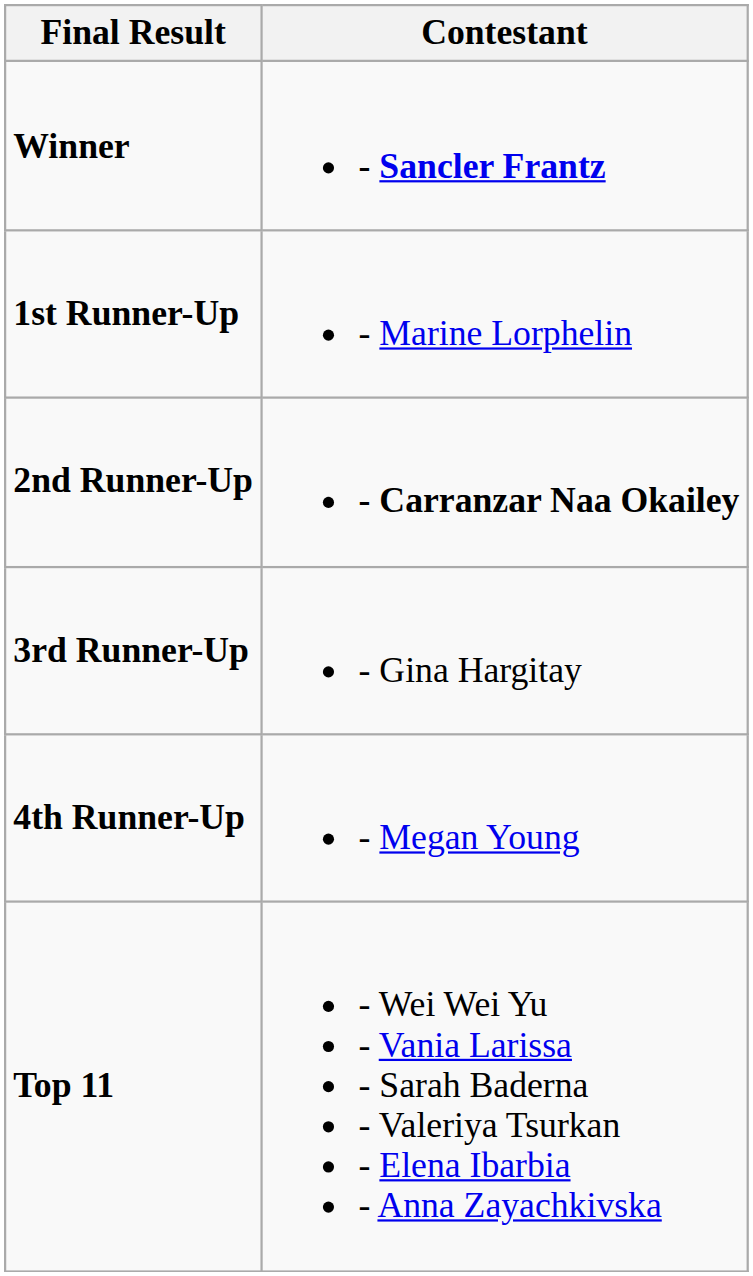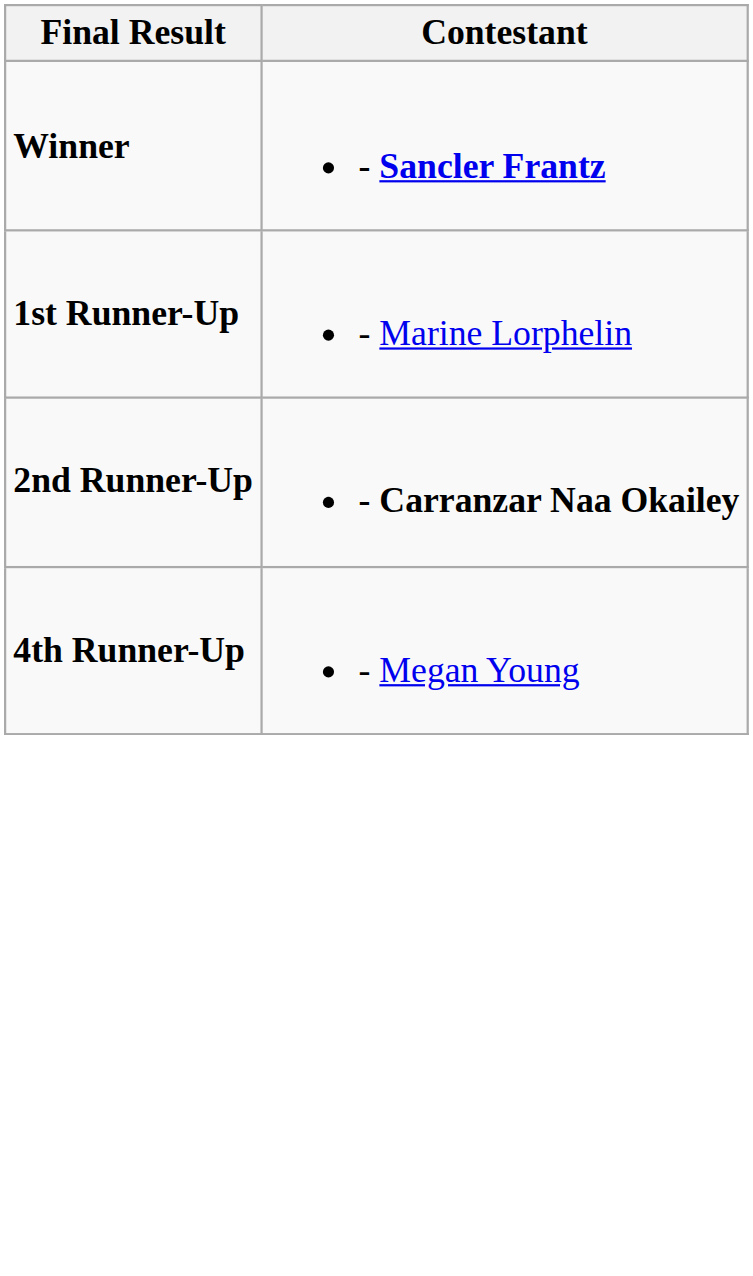- row: 3rd Runner-Up | - Gina Hargitay
- row: Top 11 | - Wei Wei Yu - Vania Larissa - Sarah Baderna - Valeriya Tsurkan - Elena Ibarbia - Anna Zayachkivska
